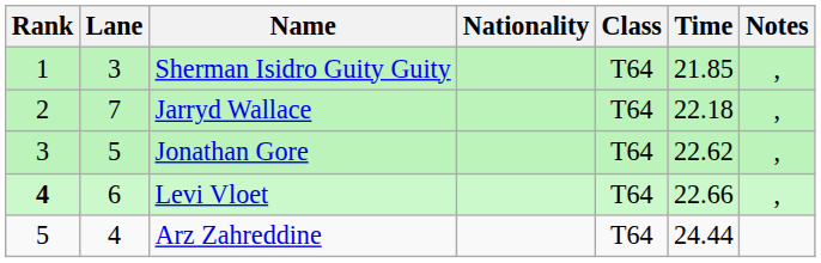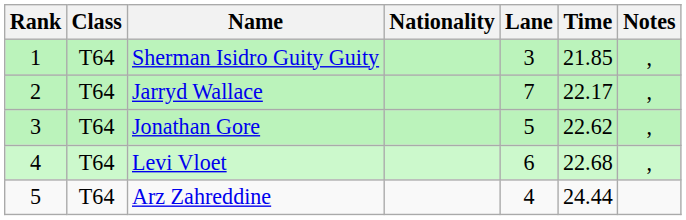columns swapped: Lane <-> Class
Jarryd Wallace | Time: 22.18 -> 22.17
Levi Vloet | Rank: bold -> normal
Levi Vloet | Time: 22.66 -> 22.68
